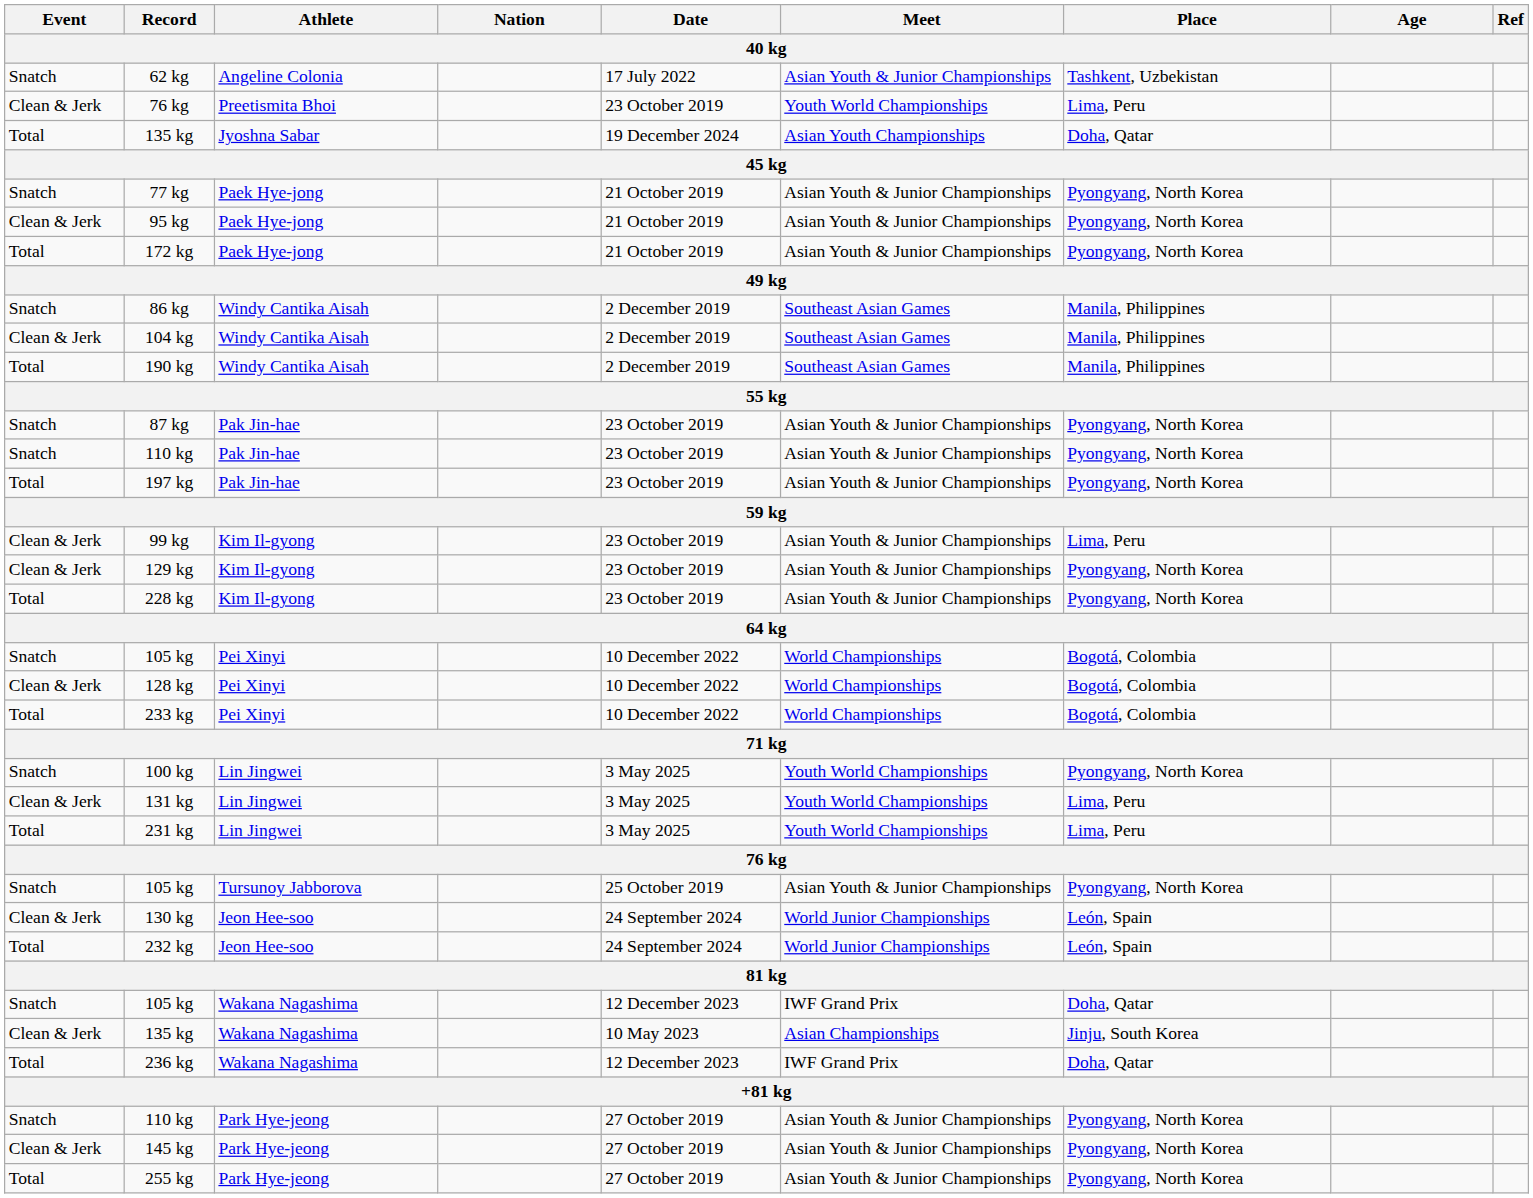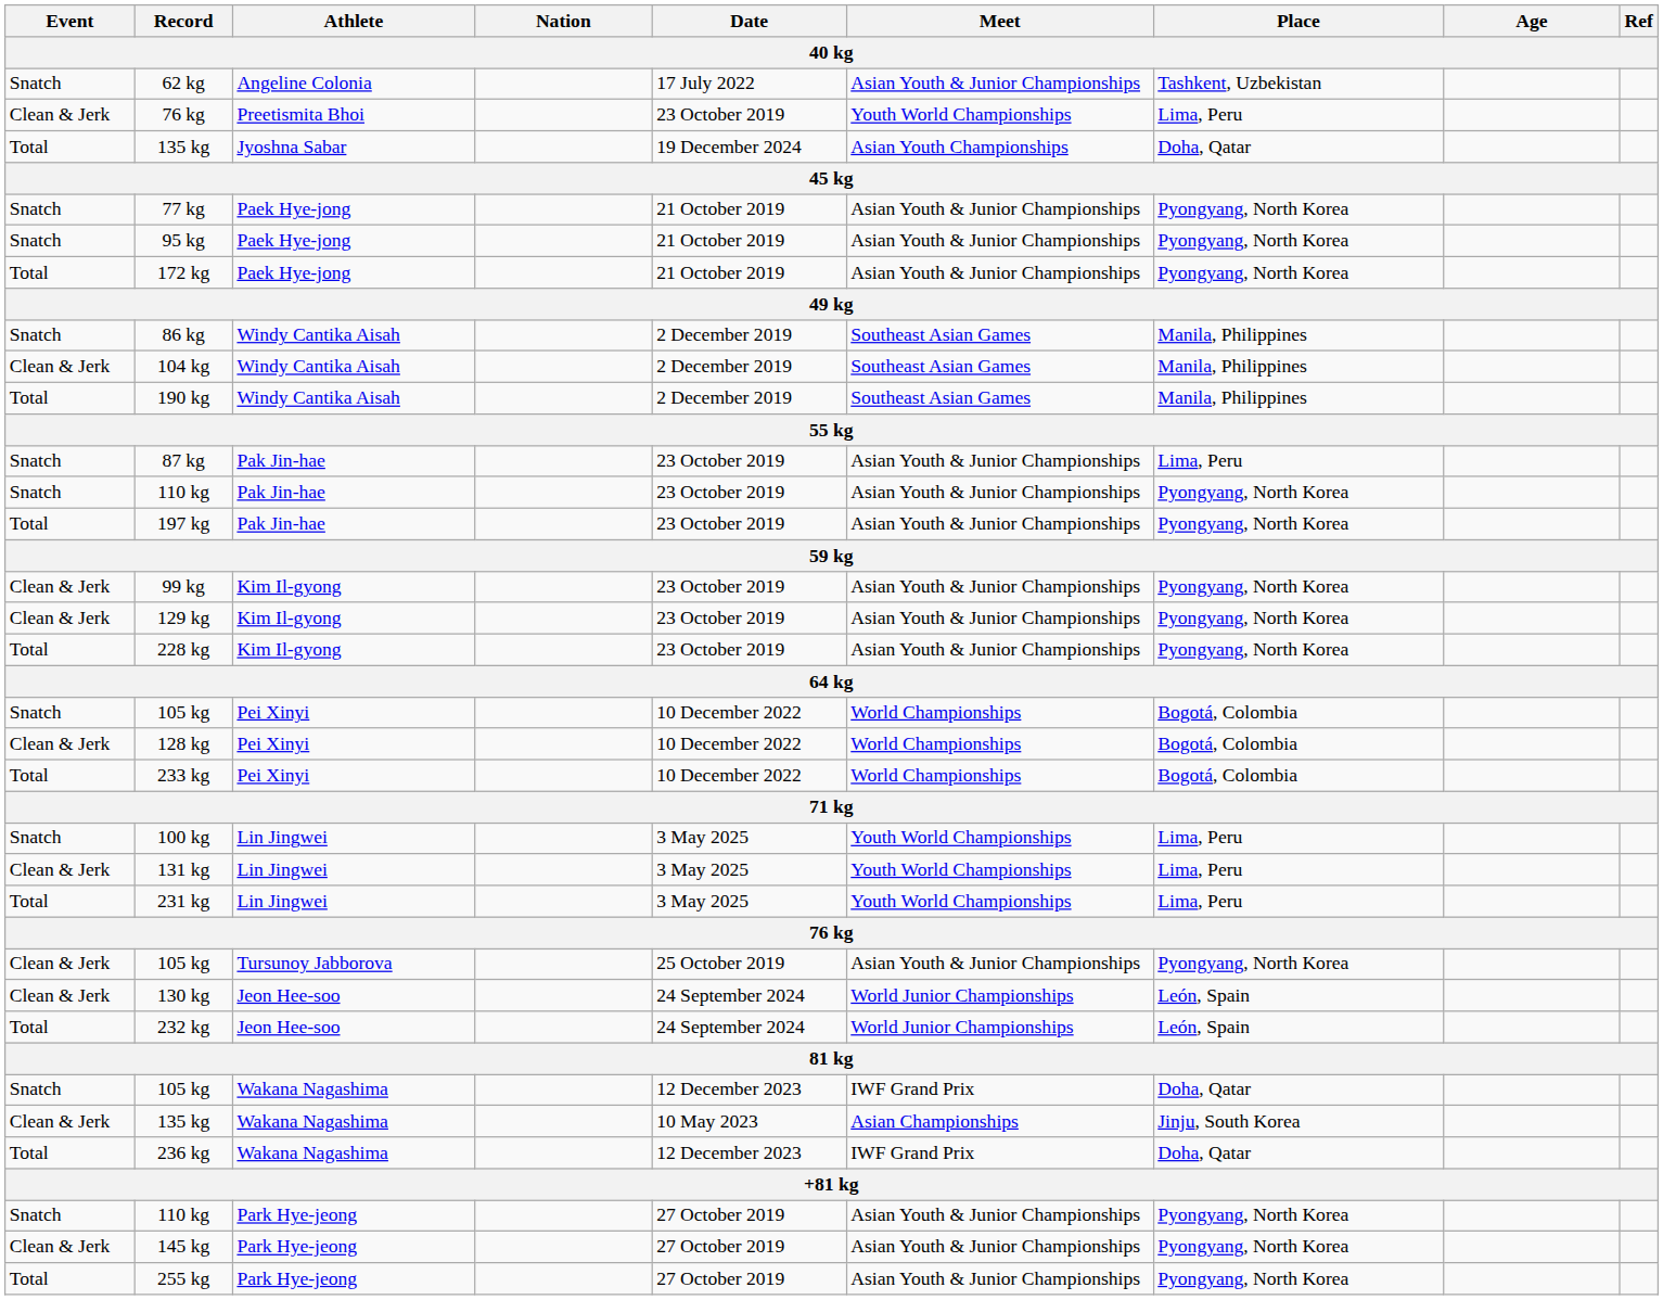95 kg | Event: Clean & Jerk -> Snatch
87 kg | Place: Pyongyang, North Korea -> Lima, Peru
99 kg | Place: Lima, Peru -> Pyongyang, North Korea
100 kg | Place: Pyongyang, North Korea -> Lima, Peru
105 kg / Tursunoy Jabborova | Event: Snatch -> Clean & Jerk
